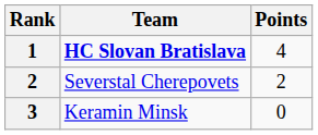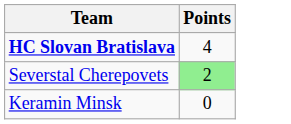- column: Rank | 1 | 2 | 3
Severstal Cherepovets | Points: no background -> lightgreen background
